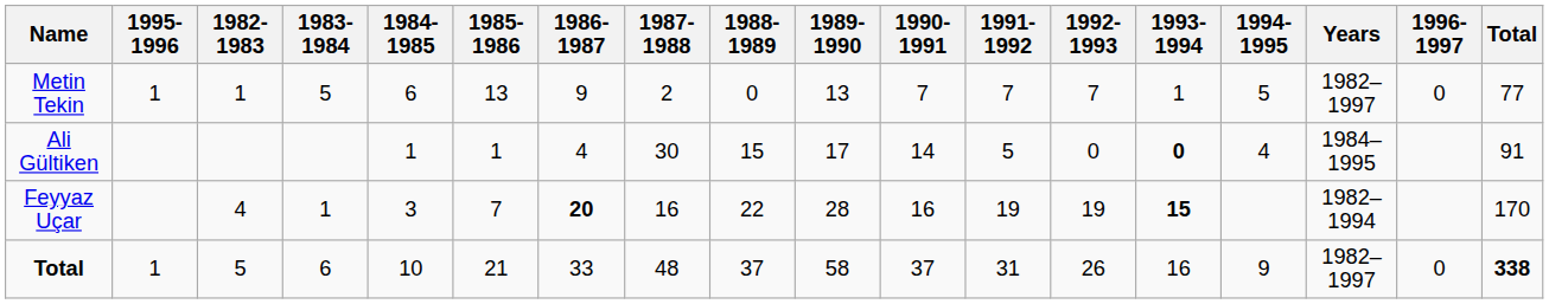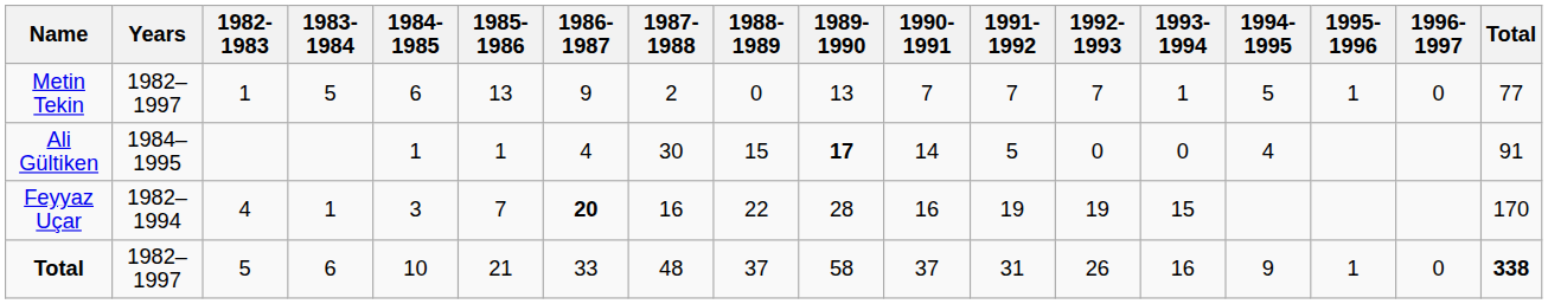columns swapped: Years <-> 1995-1996
Ali Gültiken | 1989-1990: normal -> bold
Ali Gültiken | 1993-1994: bold -> normal
Feyyaz Uçar | 1993-1994: bold -> normal
